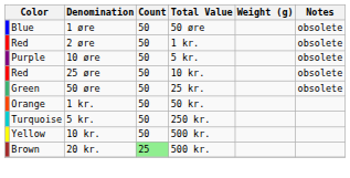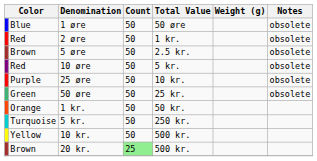+ row: Brown | 5 øre | 50 | 2.5 kr. | obsolete
10 øre | column 2: Purple -> Red
25 øre | column 2: Red -> Purple
